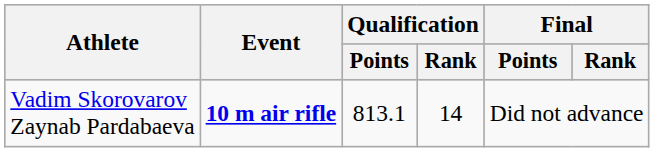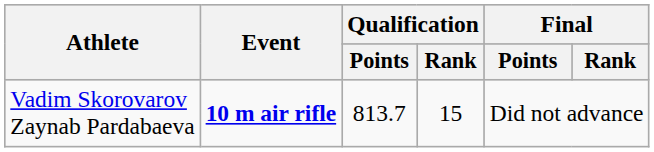Vadim Skorovarov Zaynab Pardabaeva | Qualification / Points: 813.1 -> 813.7
Vadim Skorovarov Zaynab Pardabaeva | Qualification / Rank: 14 -> 15
